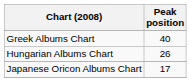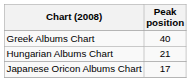Hungarian Albums Chart | Peak position: 26 -> 21
